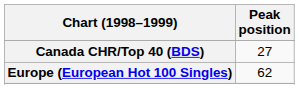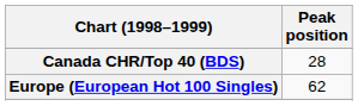Canada CHR/Top 40 (BDS) | Peak position: 27 -> 28
